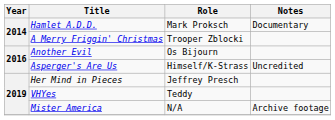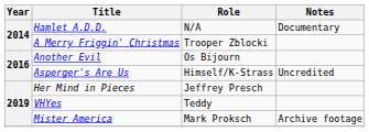Hamlet A.D.D. | Role: Mark Proksch -> N/A
Mister America | Role: N/A -> Mark Proksch
